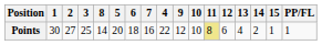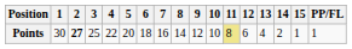columns swapped: 4 <-> 8
Points | 2: normal -> bold
